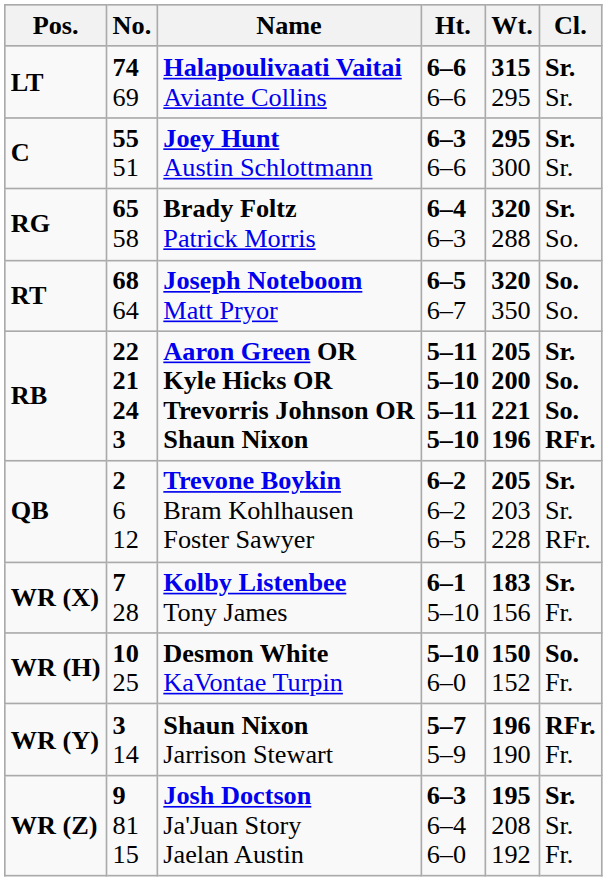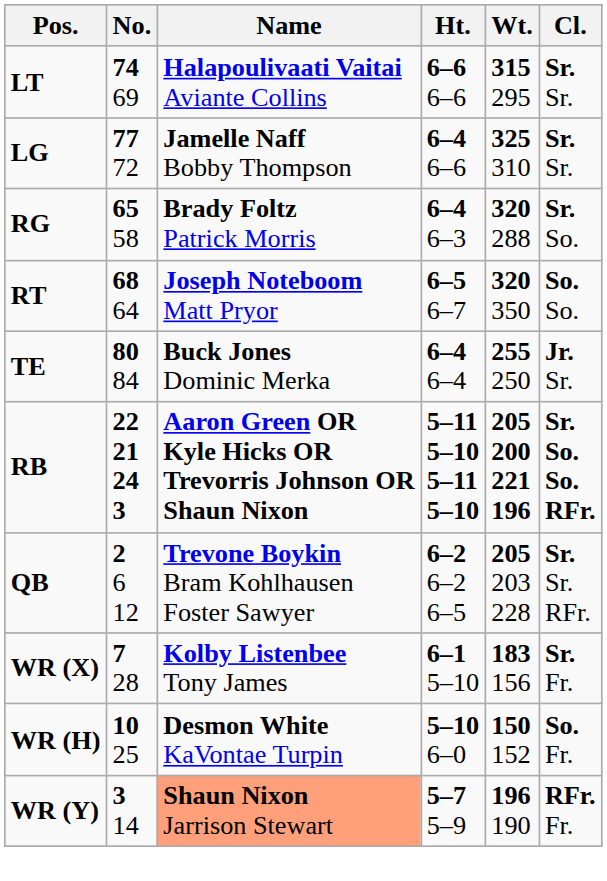+ row: LG | 77 72 | Jamelle Naff Bobby Thompson | 6–4 6–6 | 325 310 | Sr. Sr.
- row: C | 55 51 | Joey Hunt Austin Schlottmann | 6–3 6–6 | 295 300 | Sr. Sr.
+ row: TE | 80 84 | Buck Jones Dominic Merka | 6–4 6–4 | 255 250 | Jr. Sr.
WR (Y) | Name: no background -> lightsalmon background
- row: WR (Z) | 9 81 15 | Josh Doctson Ja'Juan Story Jaelan Austin | 6–3 6–4 6–0 | 195 208 192 | Sr. Sr. Fr.
